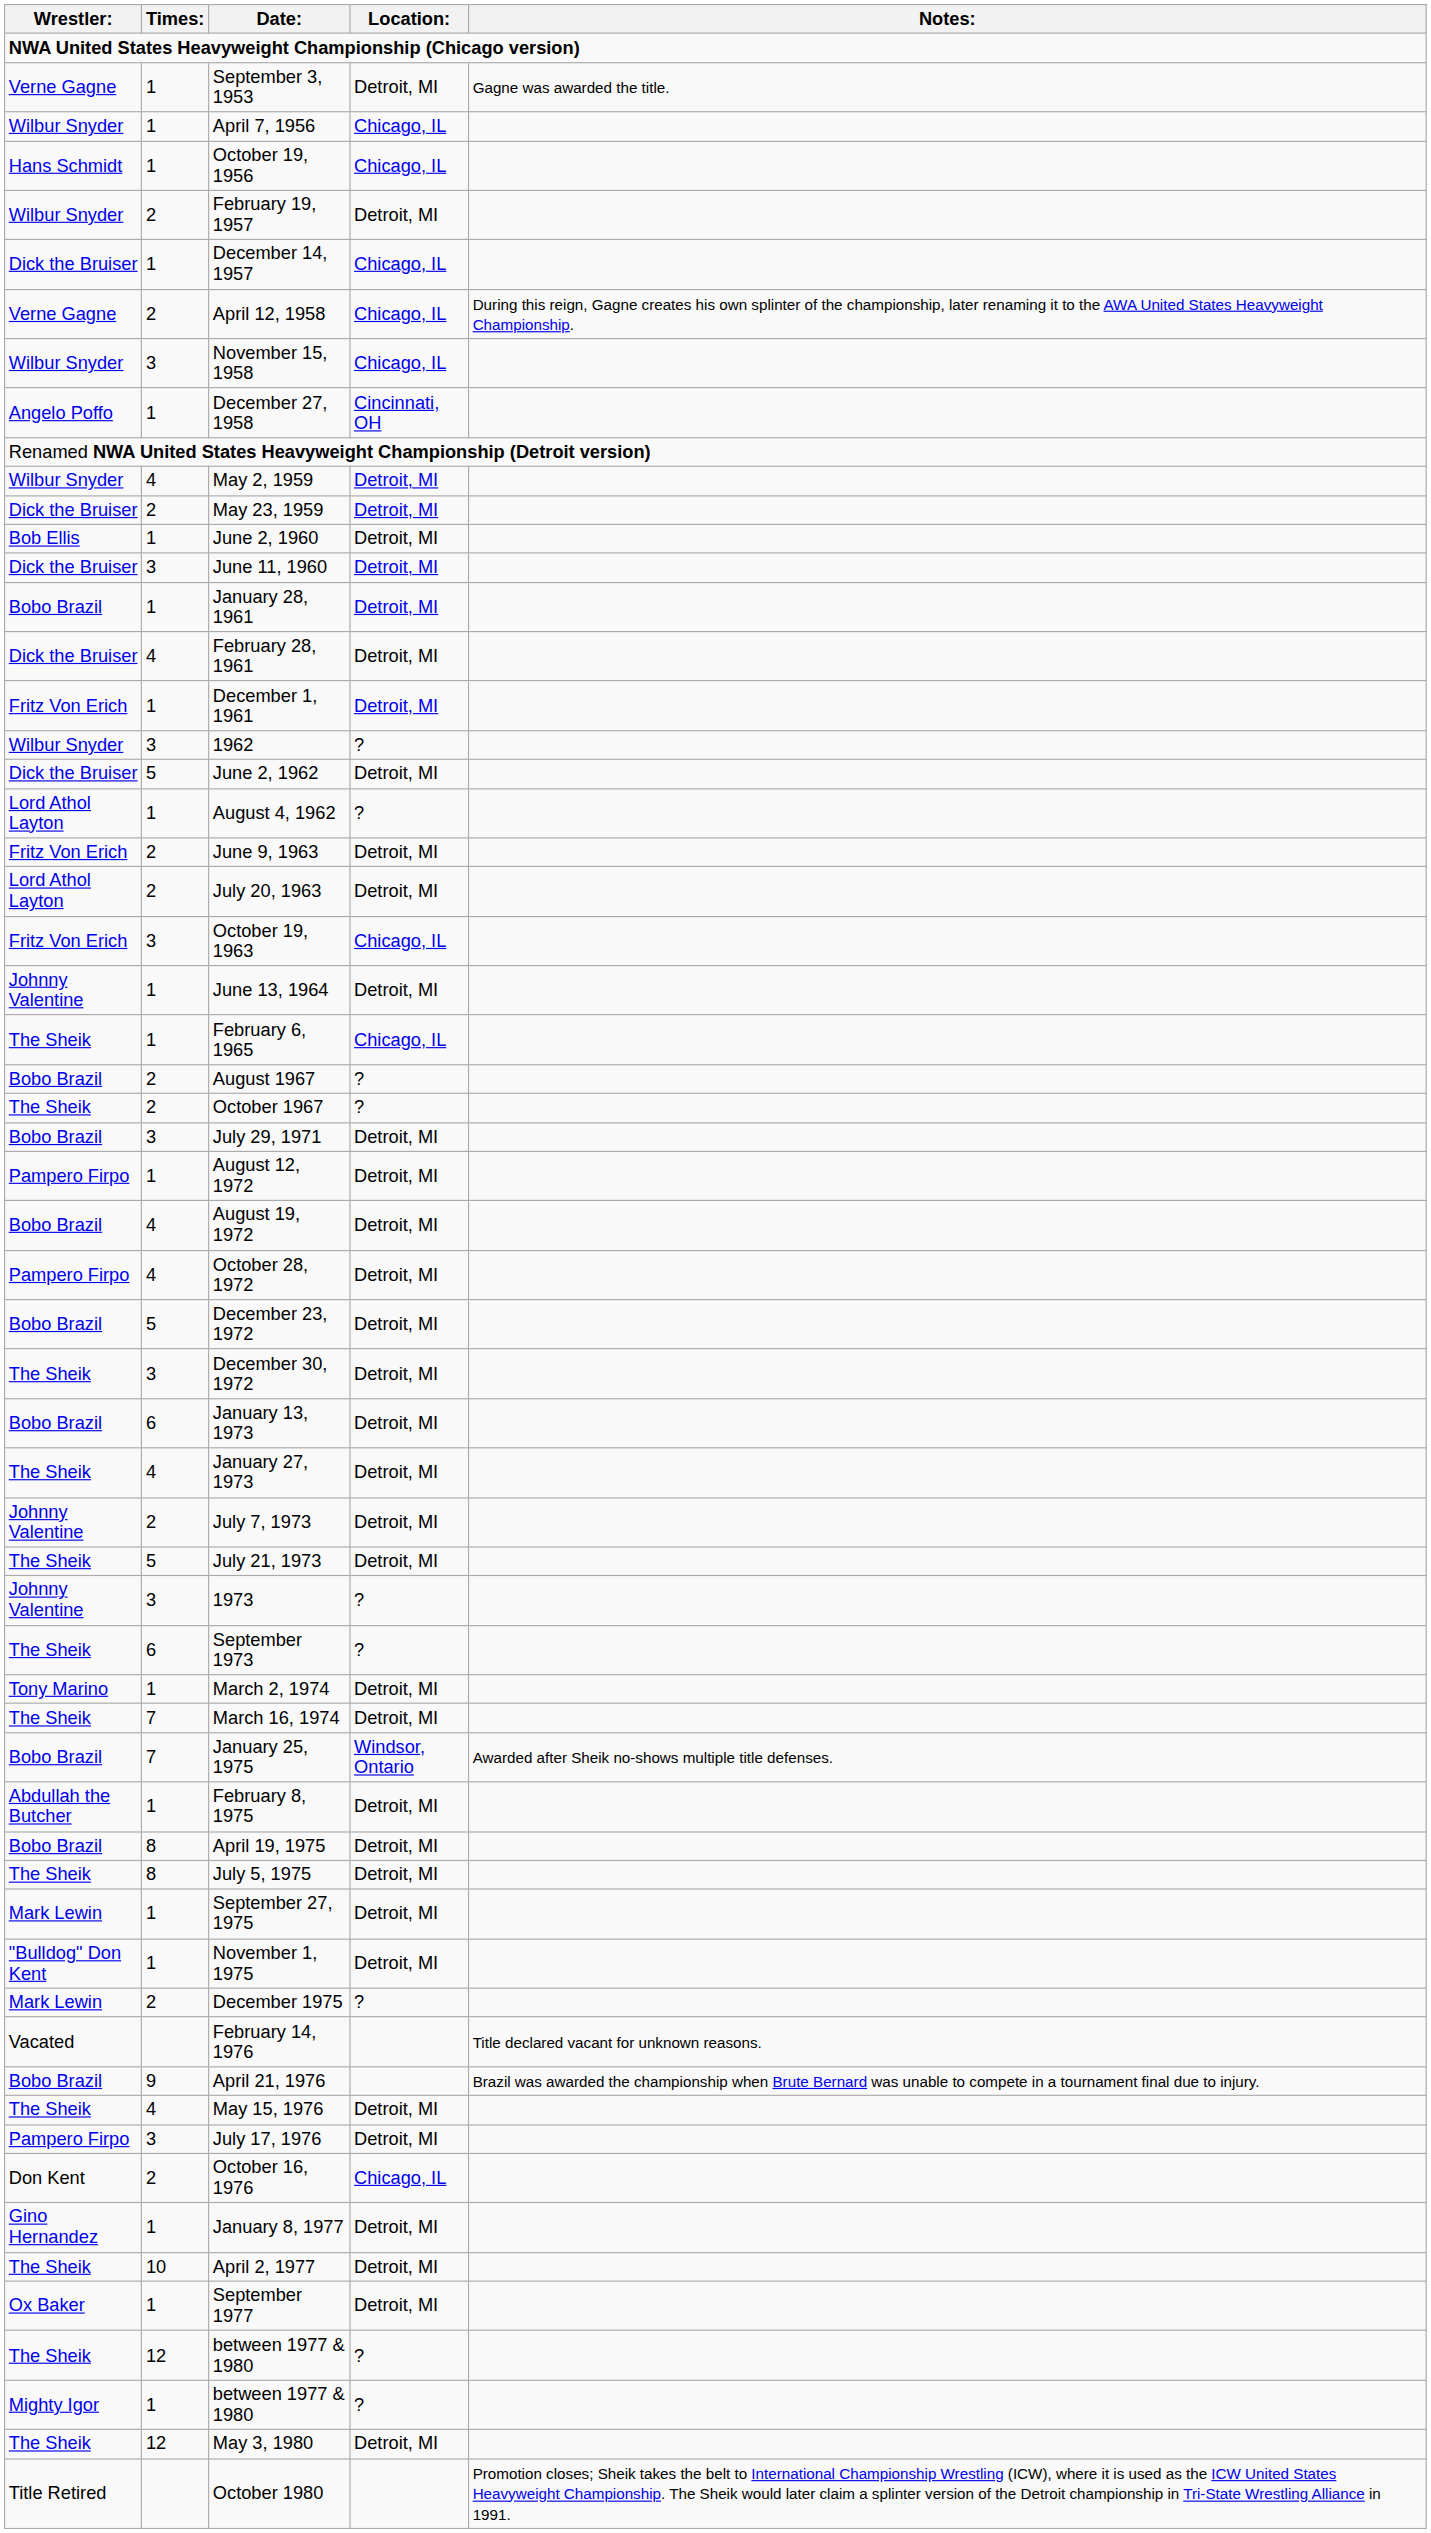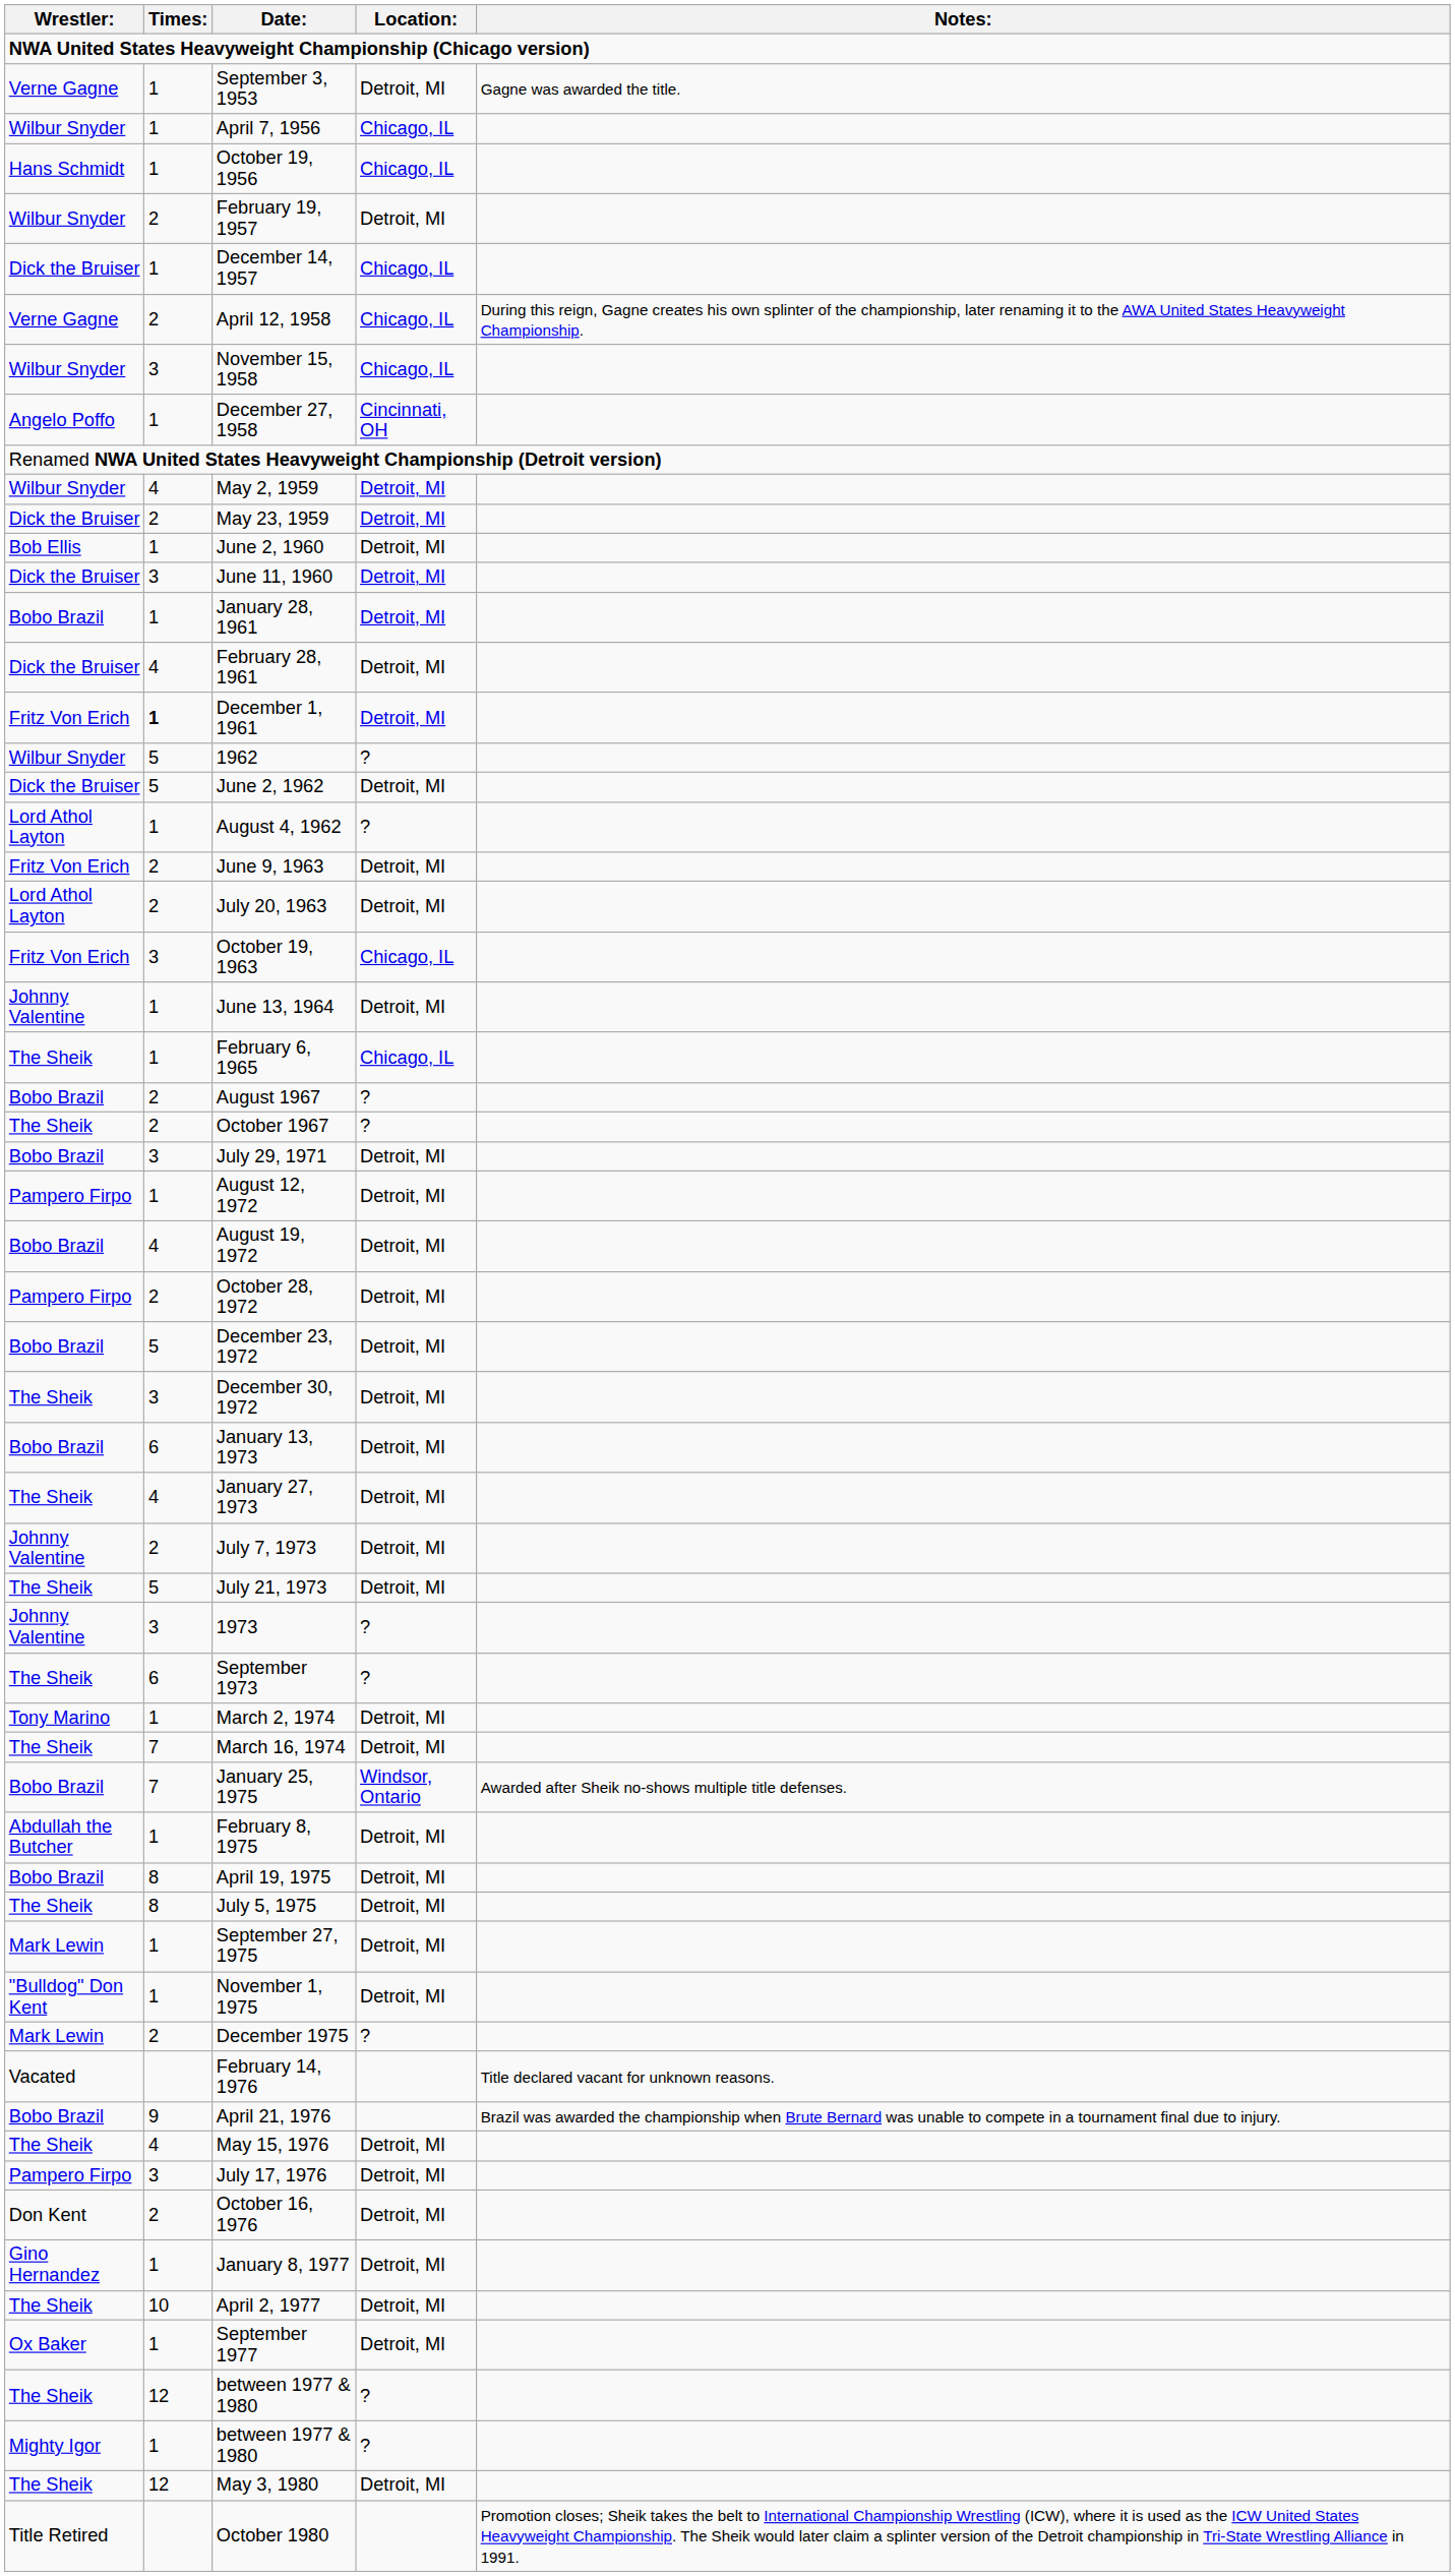December 1, 1961 | Times:: normal -> bold
1962 | Times:: 3 -> 5
October 28, 1972 | Times:: 4 -> 2
October 16, 1976 | Location:: Chicago, IL -> Detroit, MI
